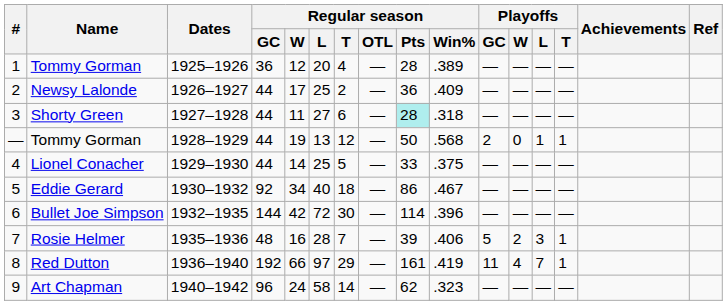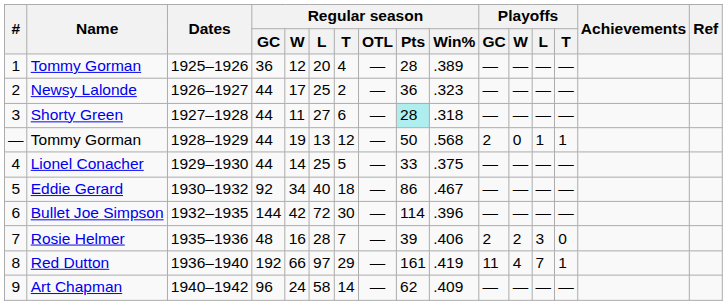Newsy Lalonde | Regular season / Win%: .409 -> .323
Rosie Helmer | Playoffs / GC: 5 -> 2
Rosie Helmer | Playoffs / T: 1 -> 0
Art Chapman | Regular season / Win%: .323 -> .409
